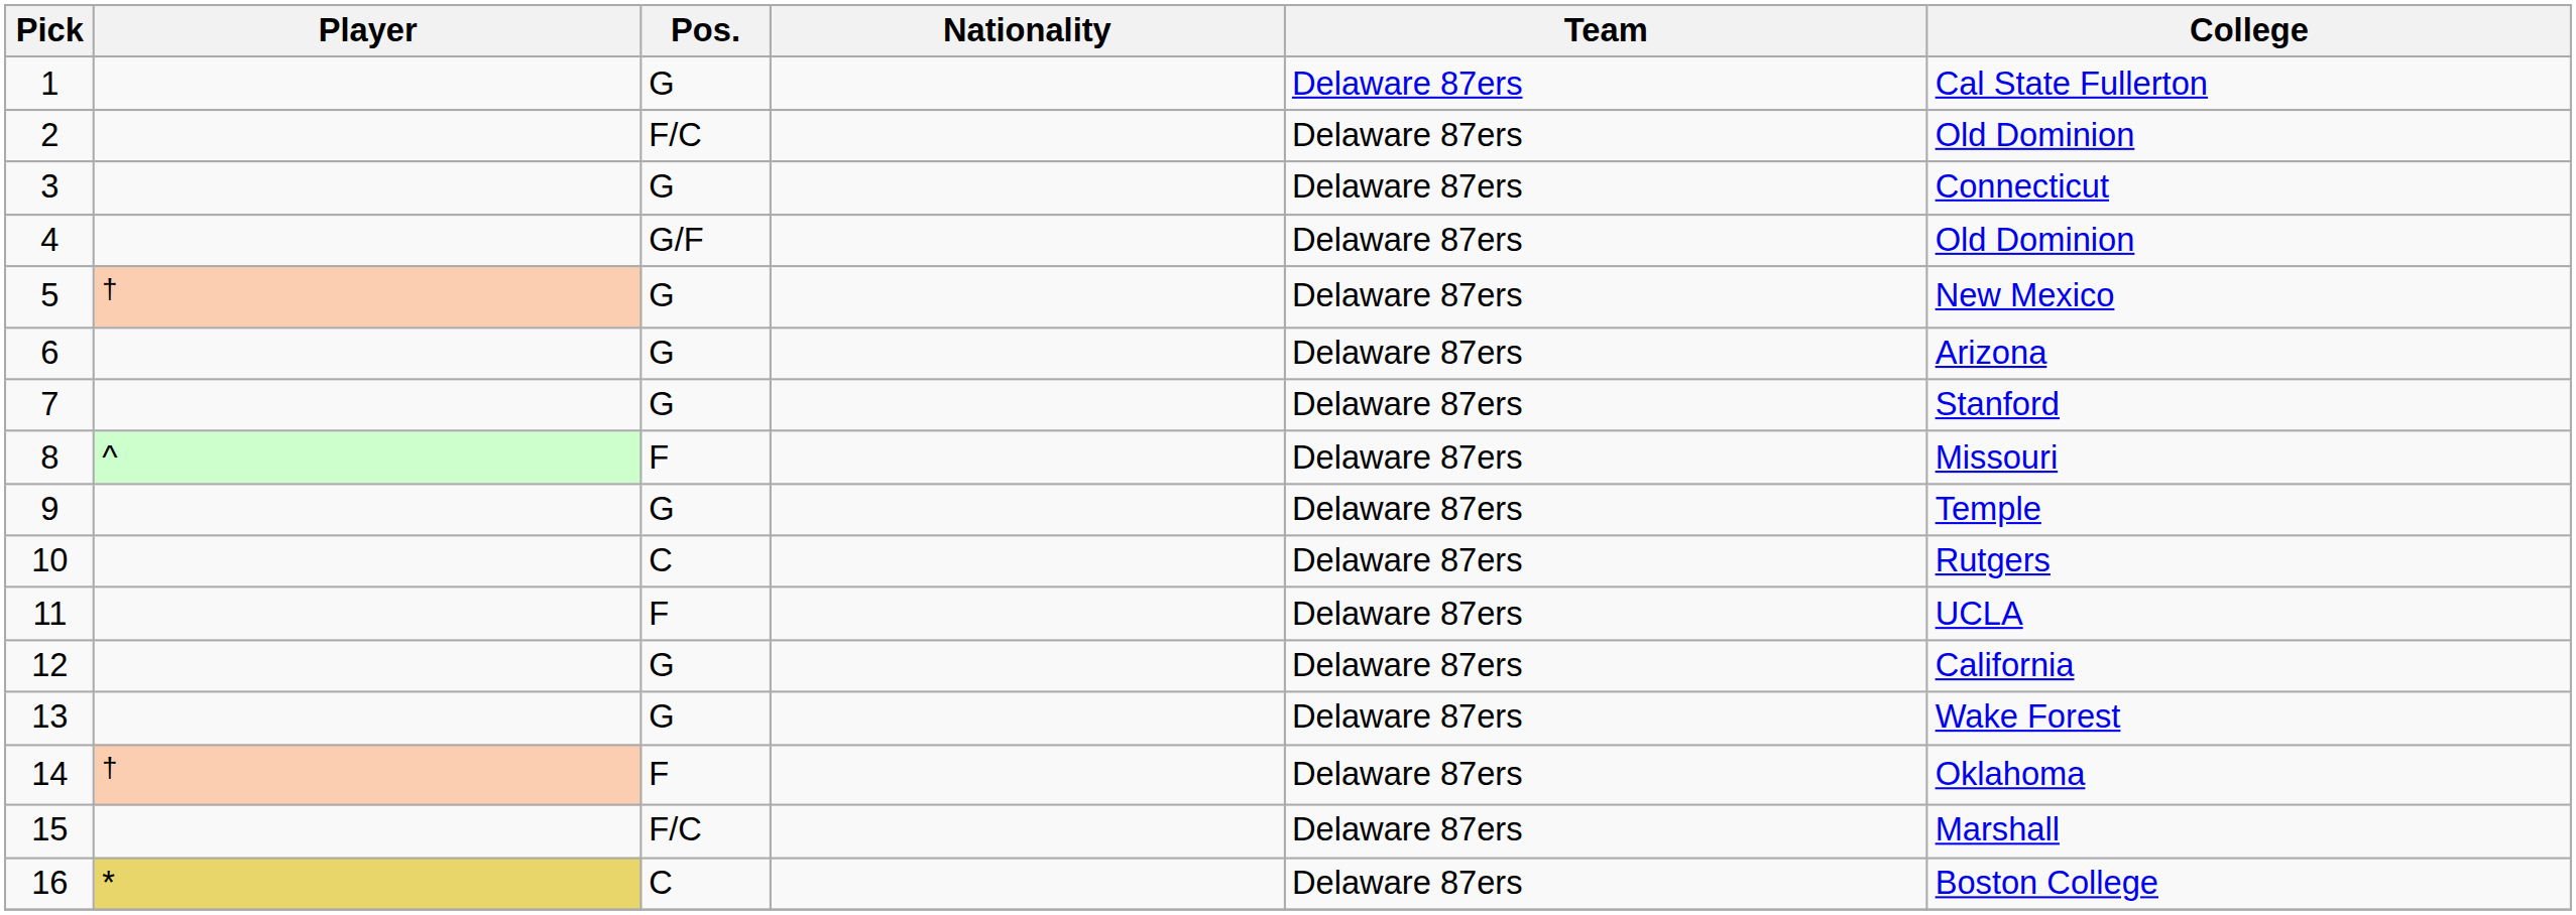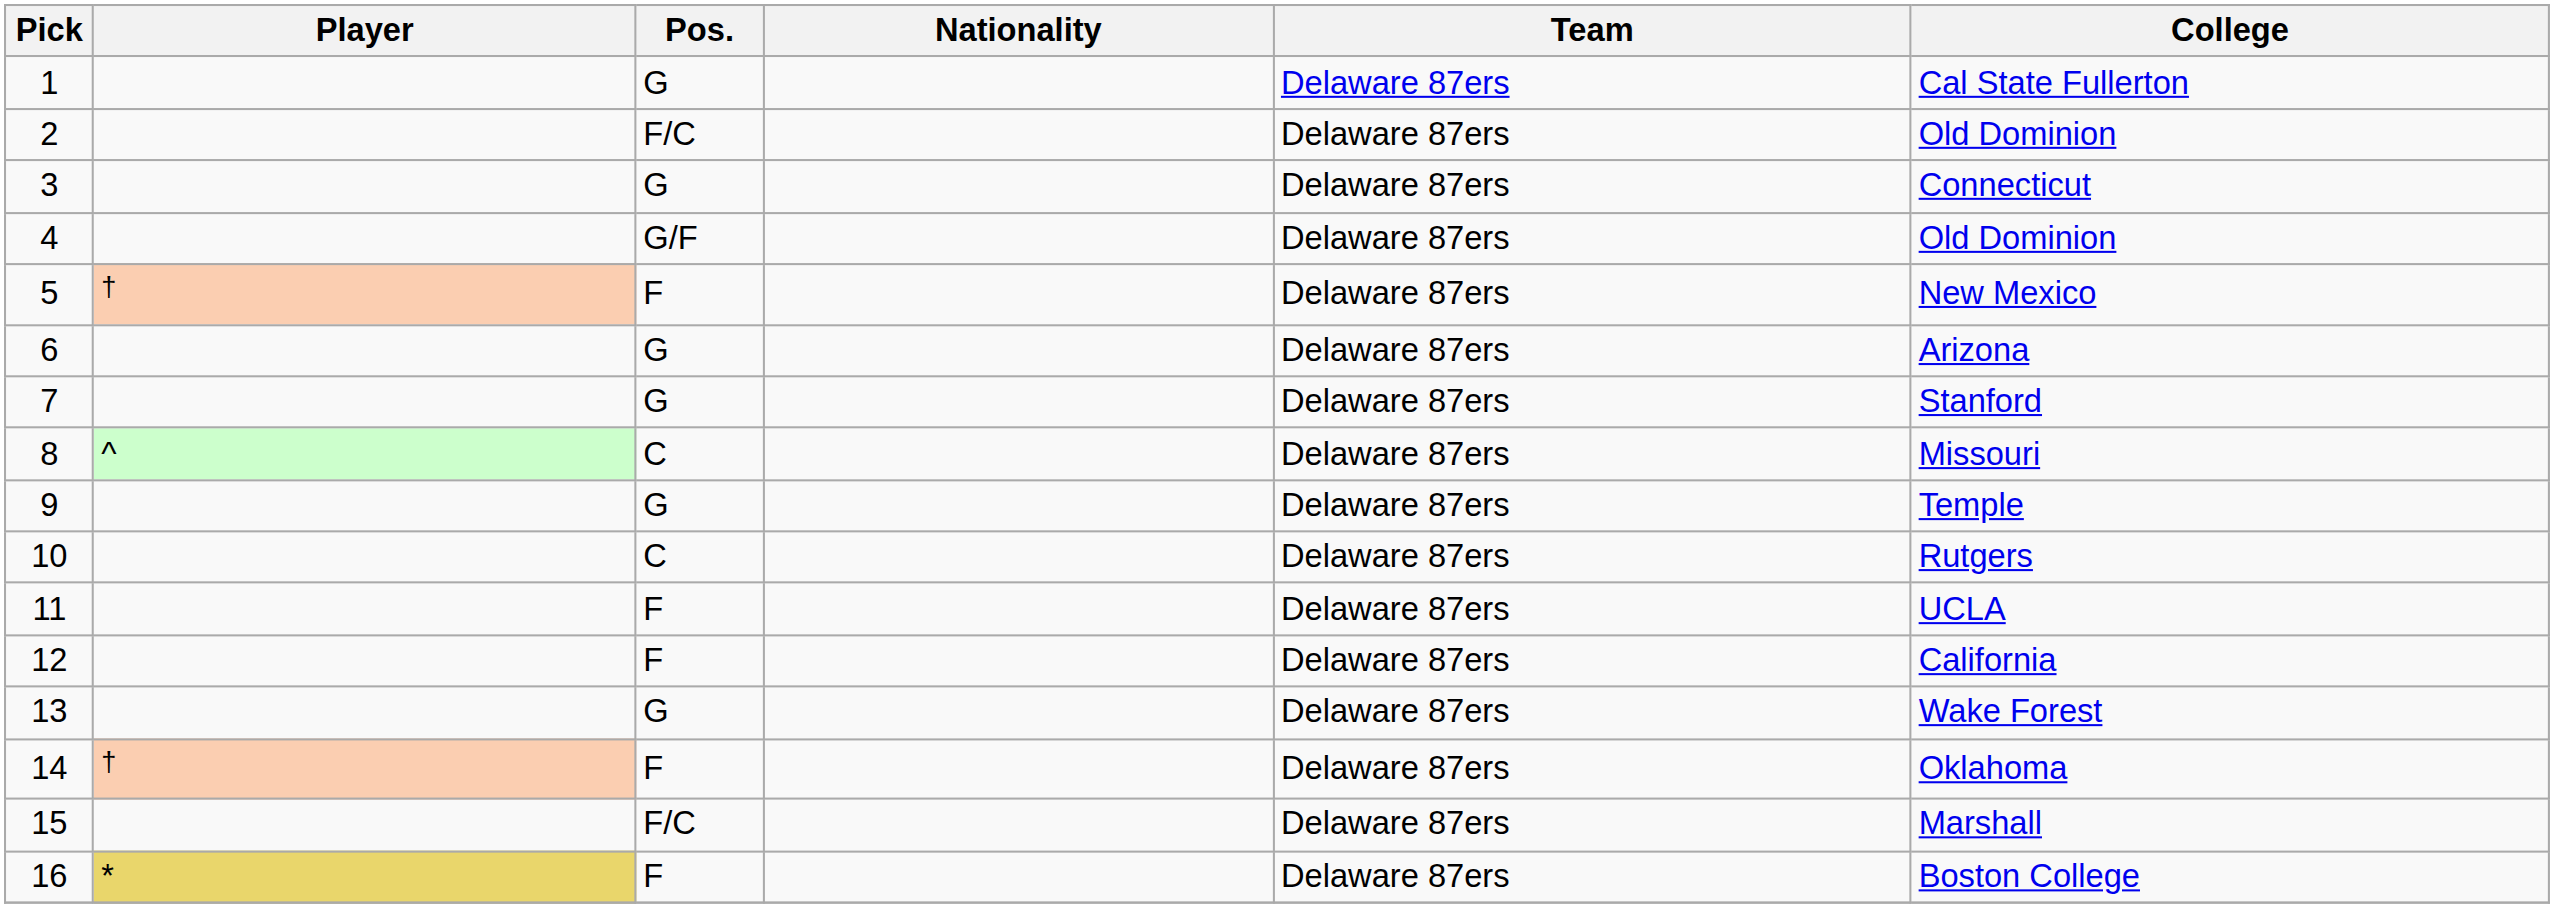5 | Pos.: G -> F
8 | Pos.: F -> C
12 | Pos.: G -> F
16 | Pos.: C -> F
